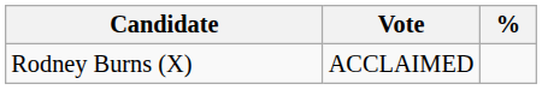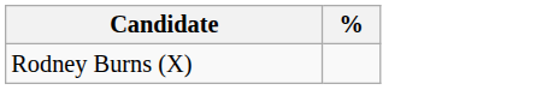- column: Vote | ACCLAIMED
